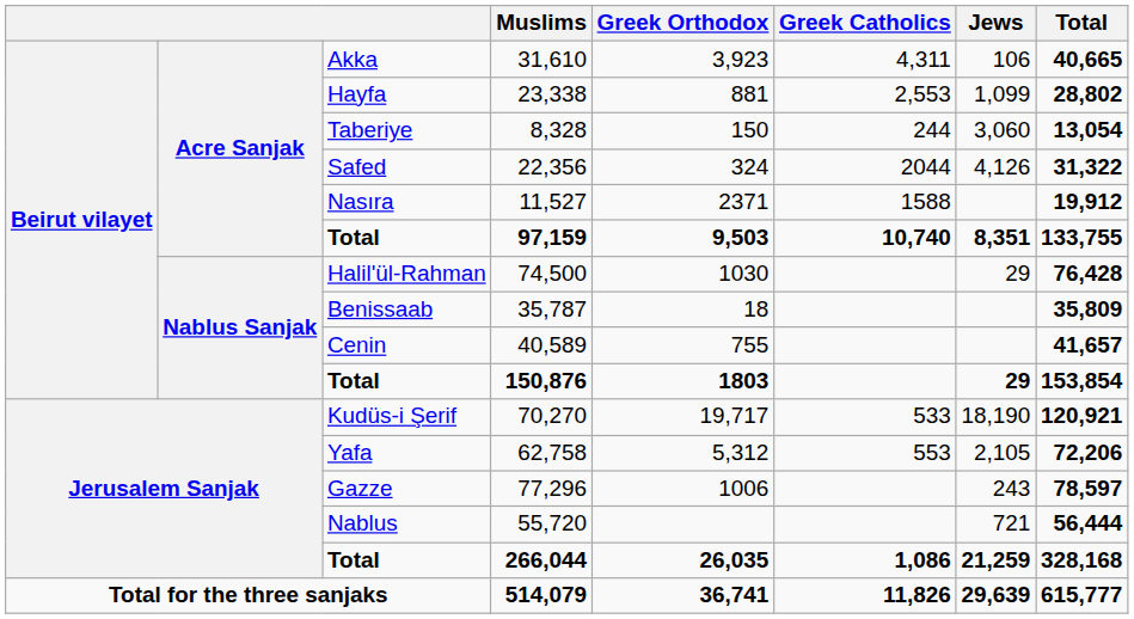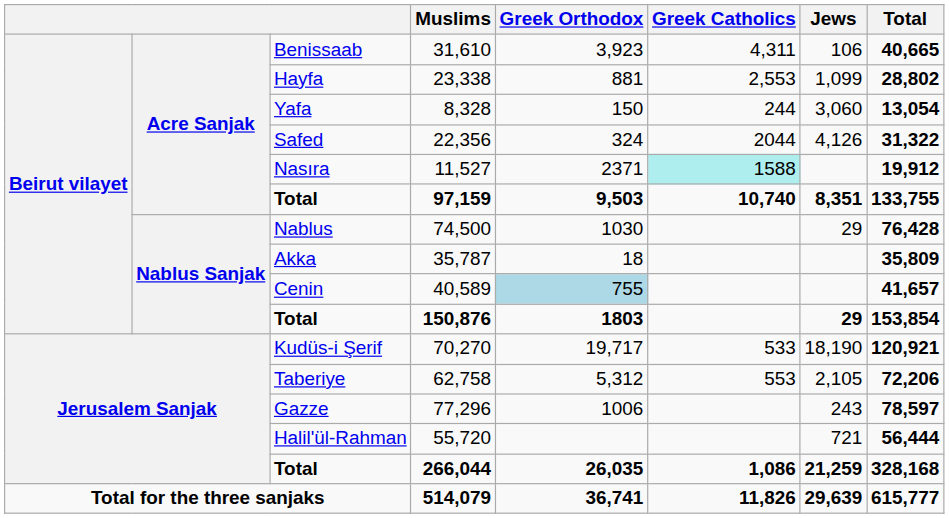31,610 | column 3: Akka -> Benissaab
8,328 | column 3: Taberiye -> Yafa
11,527 | Greek Catholics: no background -> paleturquoise background
74,500 | column 3: Halil'ül-Rahman -> Nablus
35,787 | column 3: Benissaab -> Akka
40,589 | Greek Orthodox: no background -> lightblue background
62,758 | column 3: Yafa -> Taberiye
55,720 | column 3: Nablus -> Halil'ül-Rahman
